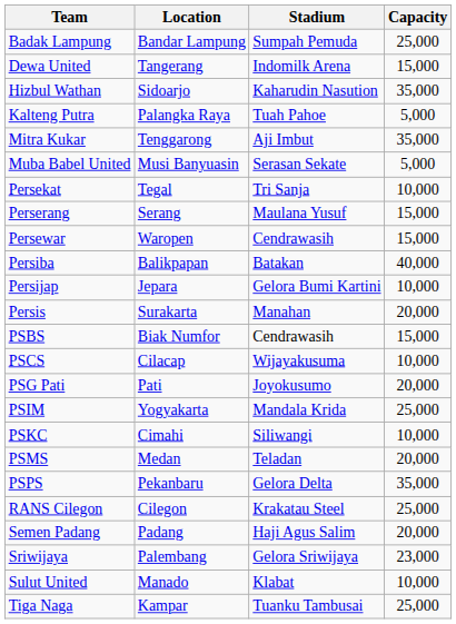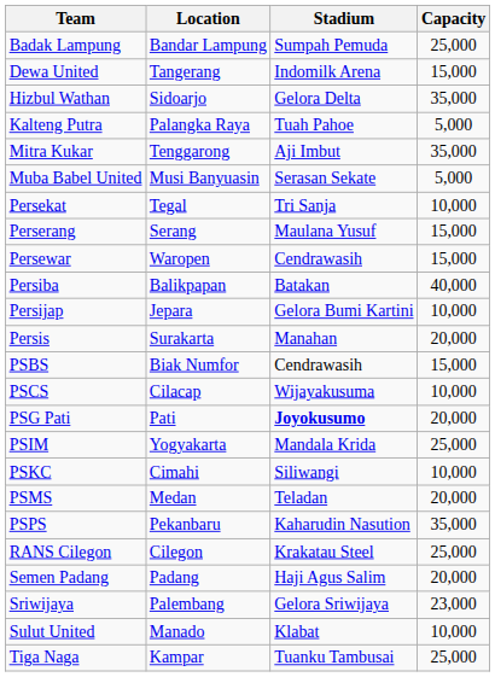Hizbul Wathan | Stadium: Kaharudin Nasution -> Gelora Delta
PSG Pati | Stadium: normal -> bold
PSPS | Stadium: Gelora Delta -> Kaharudin Nasution
